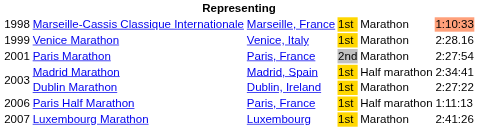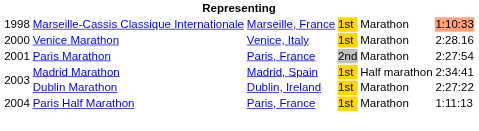Venice Marathon | column 1: 1999 -> 2000
Paris Half Marathon | column 1: 2006 -> 2004
Paris Half Marathon | column 5: Half marathon -> Marathon
- row: 2007 | Luxembourg Marathon | Luxembourg | 1st | Marathon | 2:41:26
